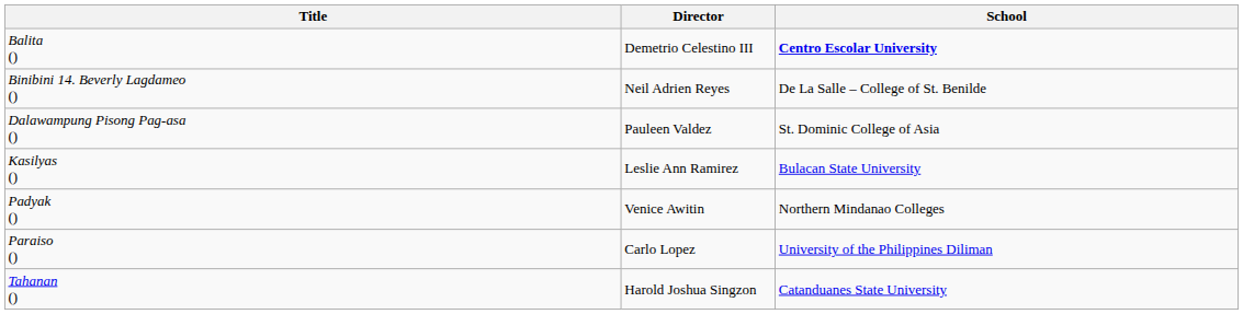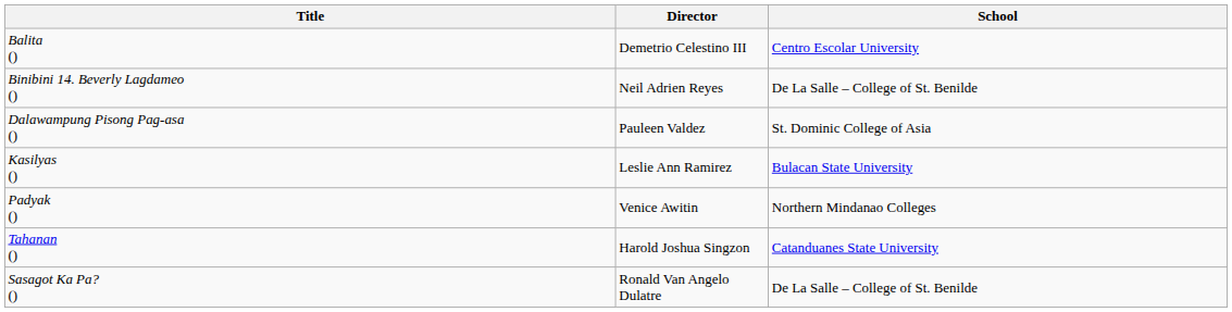Balita () | School: bold -> normal
- row: Paraiso () | Carlo Lopez | University of the Philippines Diliman
+ row: Sasagot Ka Pa? () | Ronald Van Angelo Dulatre | De La Salle – College of St. Benilde
